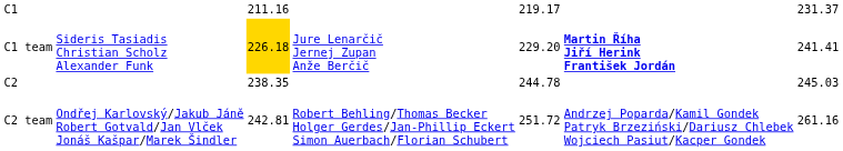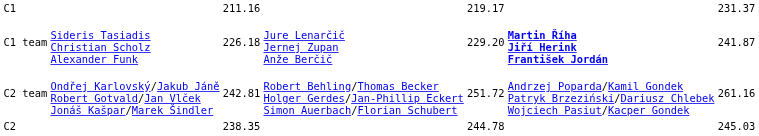C1 team | column 3: gold background -> no background
C1 team | column 7: 241.41 -> 241.87
rows swapped: C2 <-> C2 team
